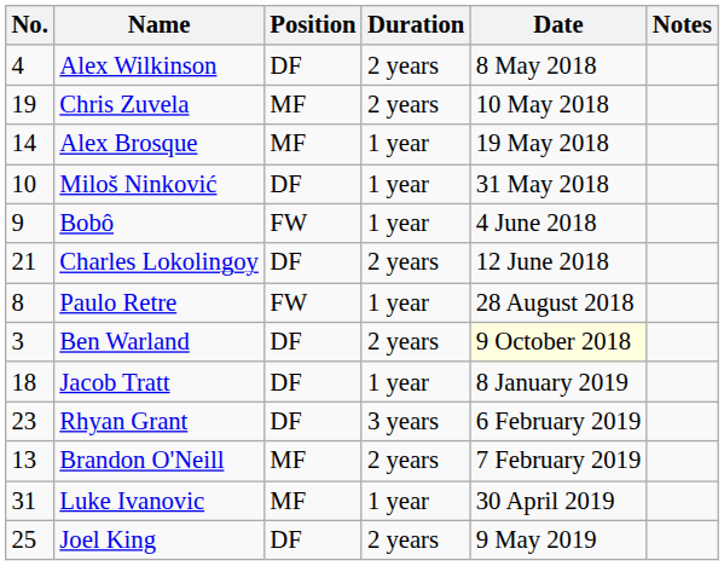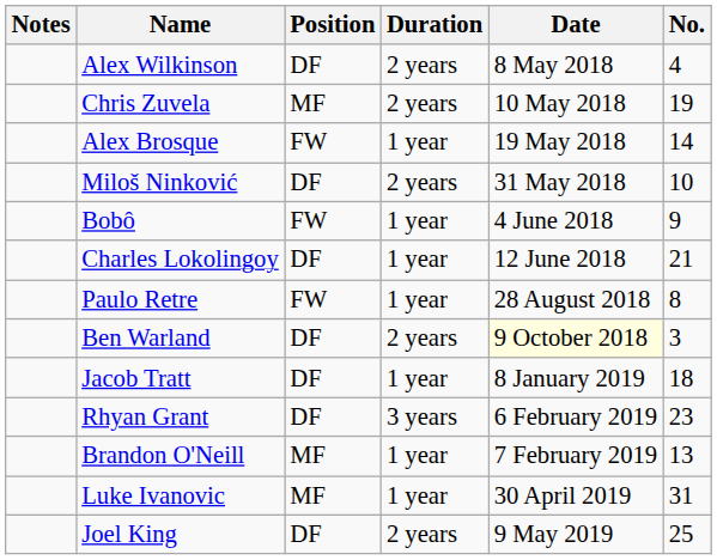columns swapped: No. <-> Notes
Alex Brosque | Position: MF -> FW
Miloš Ninković | Duration: 1 year -> 2 years
Charles Lokolingoy | Duration: 2 years -> 1 year
Brandon O'Neill | Duration: 2 years -> 1 year
